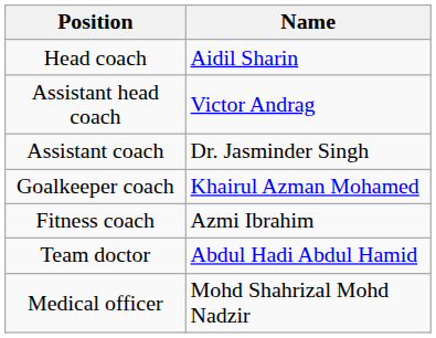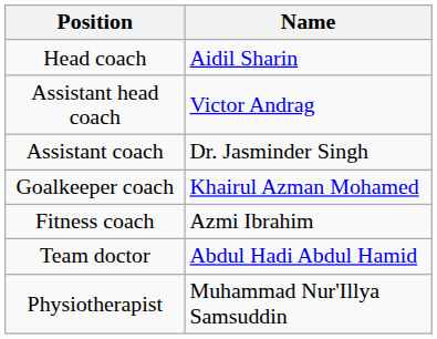+ row: Physiotherapist | Muhammad Nur'Illya Samsuddin
- row: Medical officer | Mohd Shahrizal Mohd Nadzir
